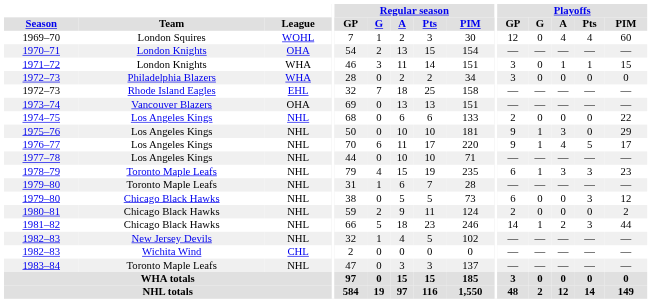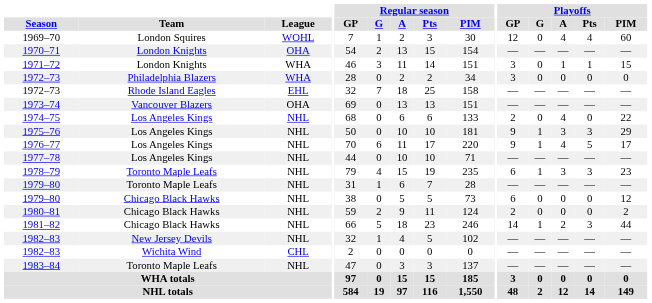1974–75 | Playoffs / A: 0 -> 4
1975–76 | Playoffs / Pts: 0 -> 3
1979–80 / Chicago Black Hawks | Playoffs / Pts: 3 -> 0
